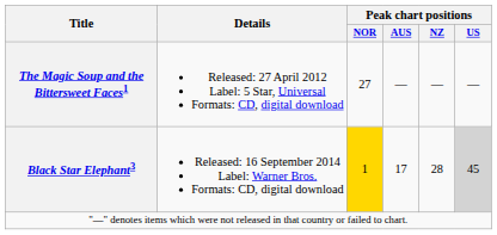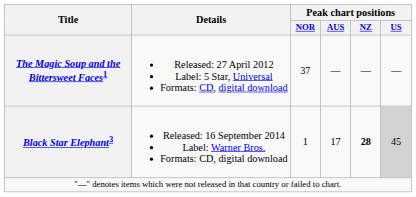The Magic Soup and the Bittersweet Faces1 | Peak chart positions / NOR: 27 -> 37
Black Star Elephant3 | Peak chart positions / NOR: gold background -> no background
Black Star Elephant3 | Peak chart positions / NZ: normal -> bold
